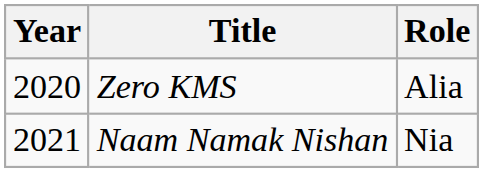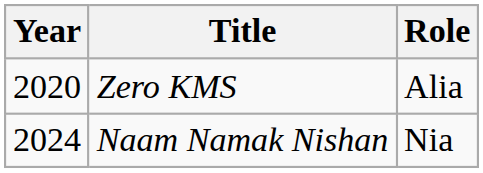Naam Namak Nishan | Year: 2021 -> 2024
